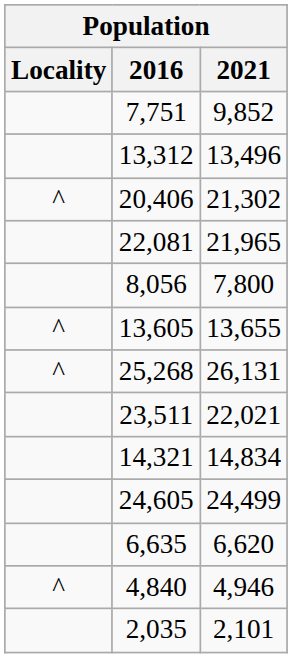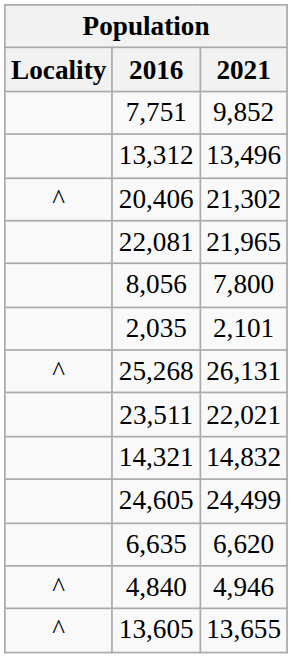rows swapped: 2,035 <-> 13,605
14,321 | 2021: 14,834 -> 14,832
